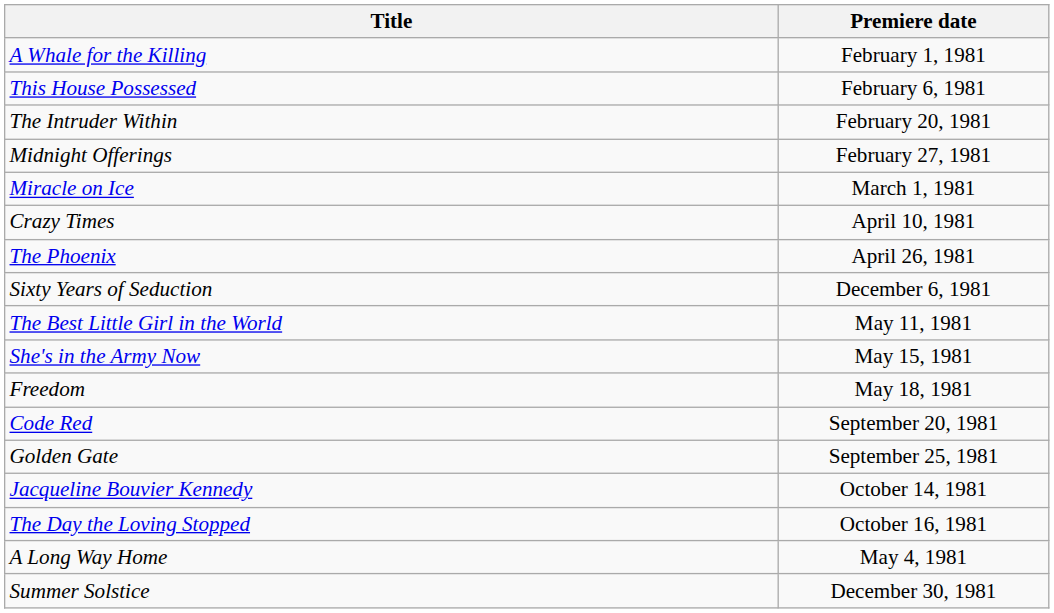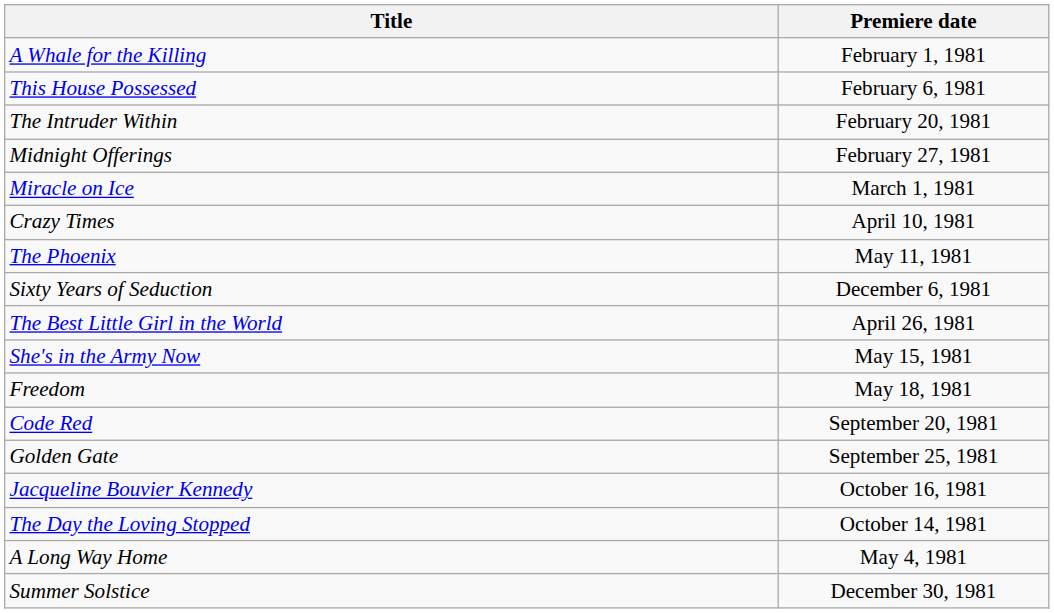The Phoenix | Premiere date: April 26, 1981 -> May 11, 1981
The Best Little Girl in the World | Premiere date: May 11, 1981 -> April 26, 1981
Jacqueline Bouvier Kennedy | Premiere date: October 14, 1981 -> October 16, 1981
The Day the Loving Stopped | Premiere date: October 16, 1981 -> October 14, 1981
